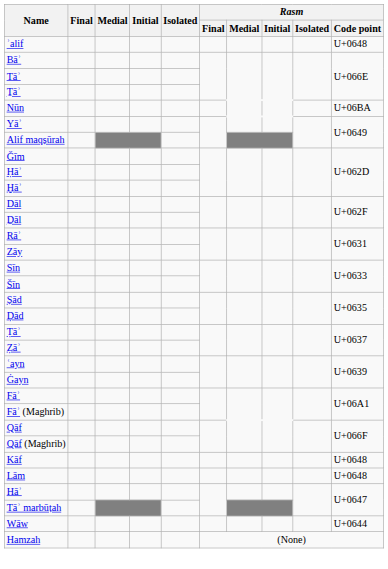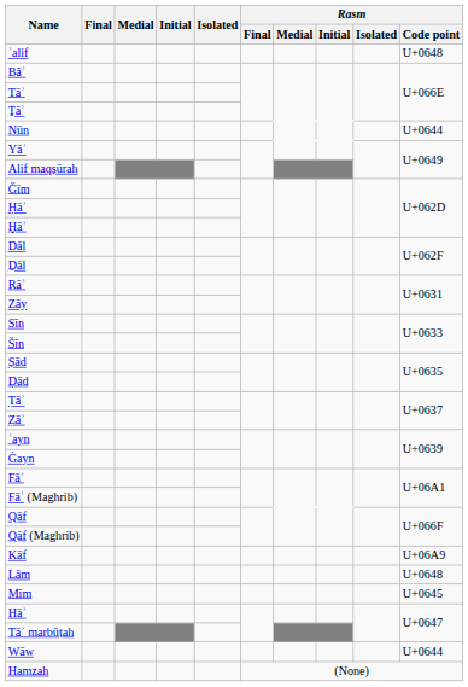Nūn | Rasm / Code point: U+06BA -> U+0644
Kāf | Rasm / Code point: U+0648 -> U+06A9
+ row: Mīm | U+0645
